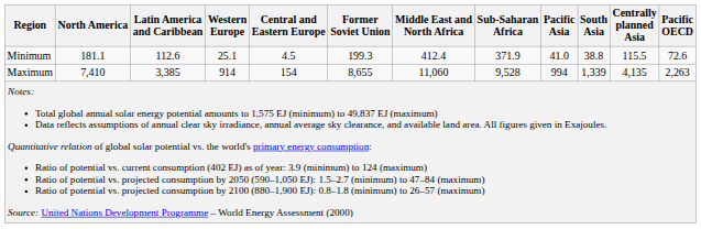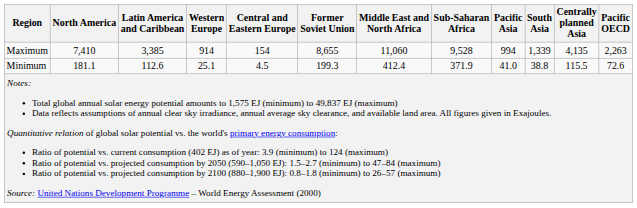rows swapped: Minimum <-> Maximum
